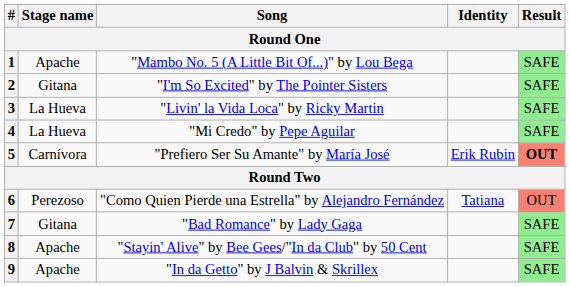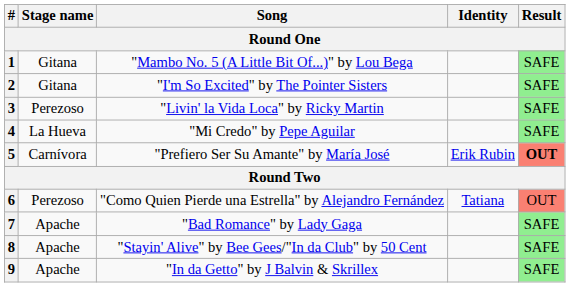1 | Stage name: Apache -> Gitana
3 | Stage name: La Hueva -> Perezoso
7 | Stage name: Gitana -> Apache
